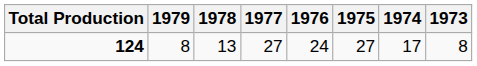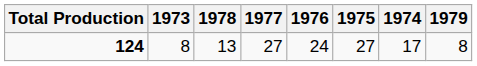columns swapped: 1979 <-> 1973
